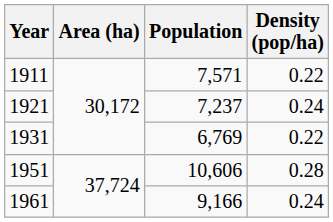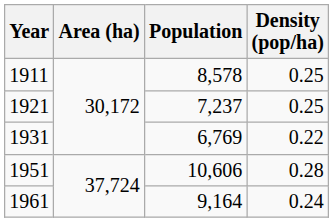1911 | Population: 7,571 -> 8,578
1911 | Density (pop/ha): 0.22 -> 0.25
1921 | Density (pop/ha): 0.24 -> 0.25
1961 | Population: 9,166 -> 9,164
